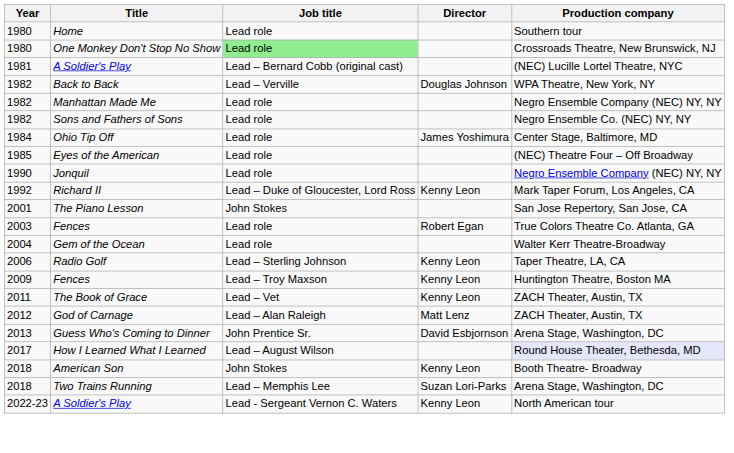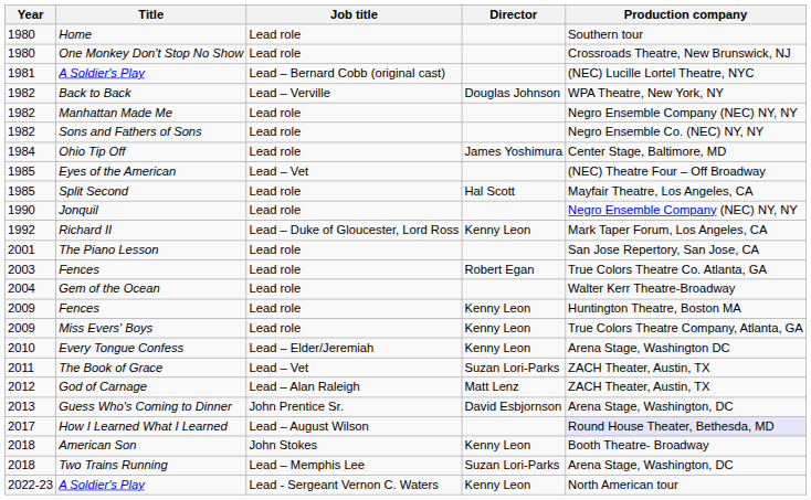One Monkey Don't Stop No Show | Job title: lightgreen background -> no background
Eyes of the American | Job title: Lead role -> Lead – Vet
+ row: 1985 | Split Second | Lead role | Hal Scott | Mayfair Theatre, Los Angeles, CA
The Piano Lesson | Job title: John Stokes -> Lead role
- row: 2006 | Radio Golf | Lead – Sterling Johnson | Kenny Leon | Taper Theatre, LA, CA
2009 / Fences | Job title: Lead – Troy Maxson -> Lead role
+ row: 2009 | Miss Evers' Boys | Lead role | Kenny Leon | True Colors Theatre Company, Atlanta, GA
+ row: 2010 | Every Tongue Confess | Lead – Elder/Jeremiah | Kenny Leon | Arena Stage, Washington DC
The Book of Grace | Director: Kenny Leon -> Suzan Lori-Parks
